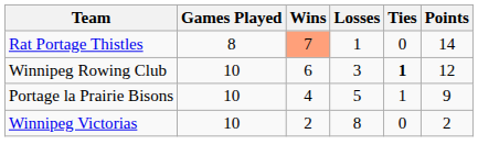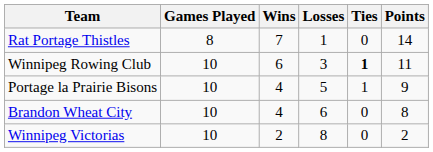Rat Portage Thistles | Wins: lightsalmon background -> no background
Winnipeg Rowing Club | Points: 12 -> 11
+ row: Brandon Wheat City | 10 | 4 | 6 | 0 | 8
